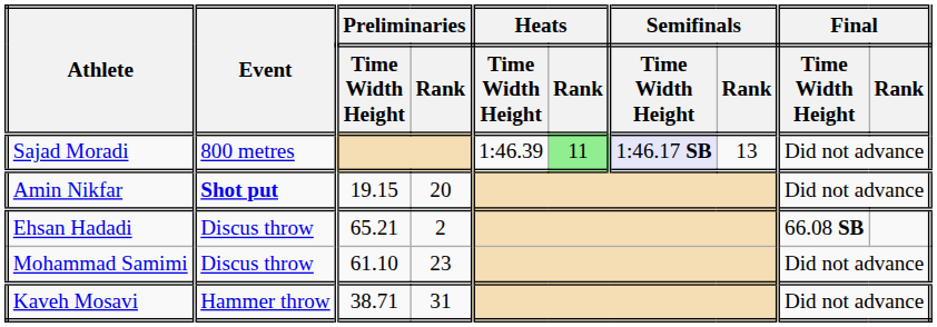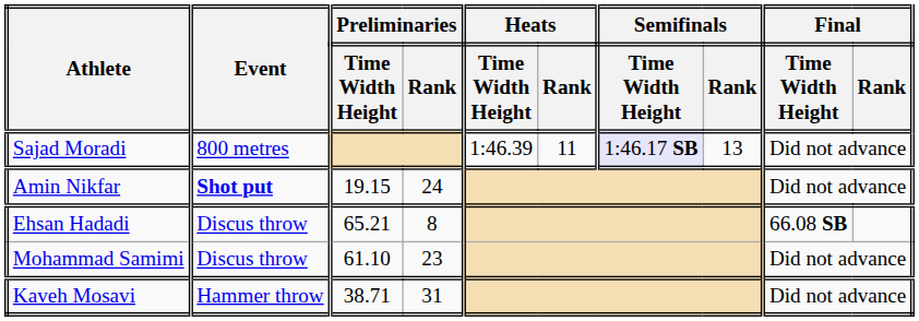Sajad Moradi | Heats / Rank: lightgreen background -> no background
Amin Nikfar | Preliminaries / Rank: 20 -> 24
Ehsan Hadadi | Preliminaries / Rank: 2 -> 8
